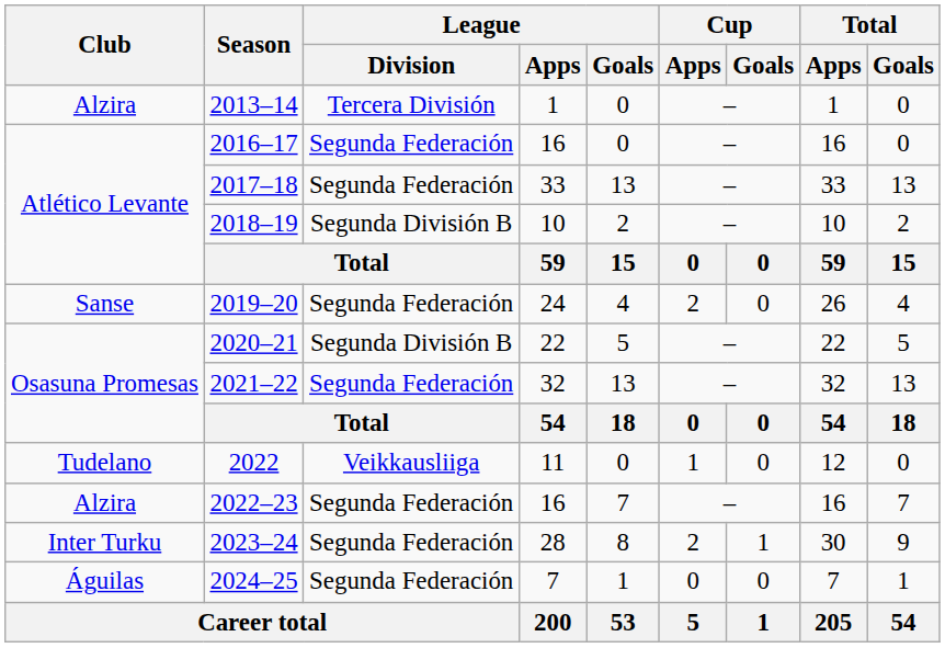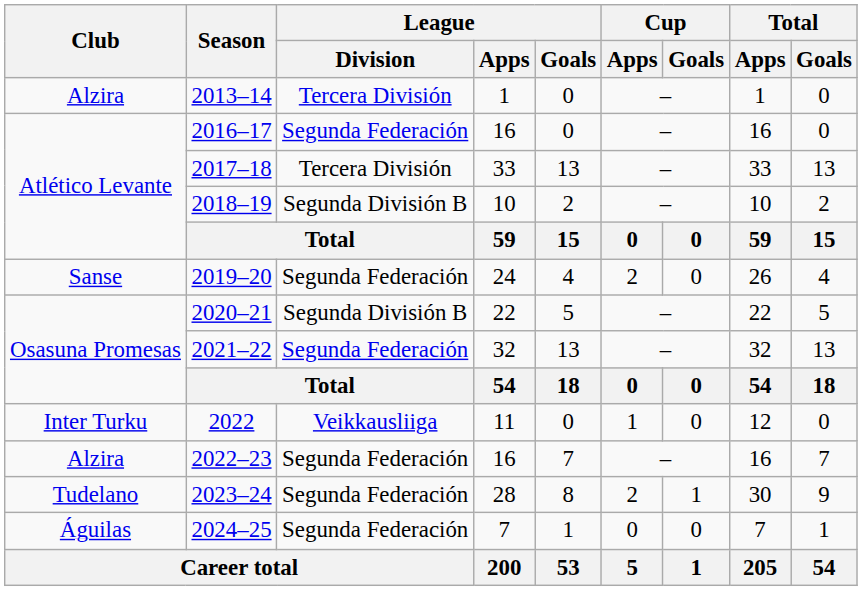2017–18 | League / Division: Segunda Federación -> Tercera División
2022 | Club: Tudelano -> Inter Turku
2023–24 | Club: Inter Turku -> Tudelano
